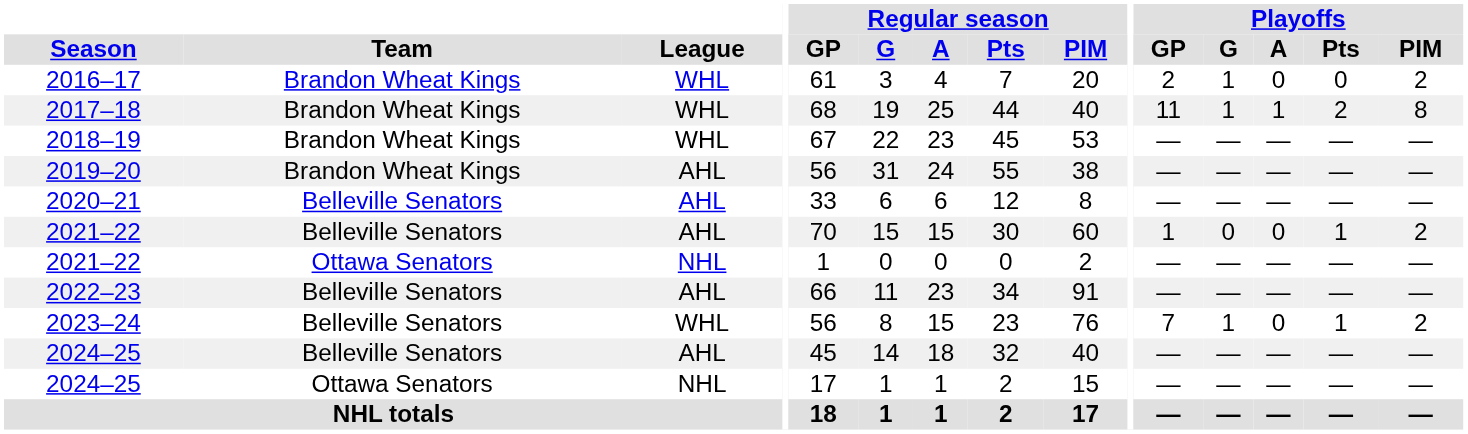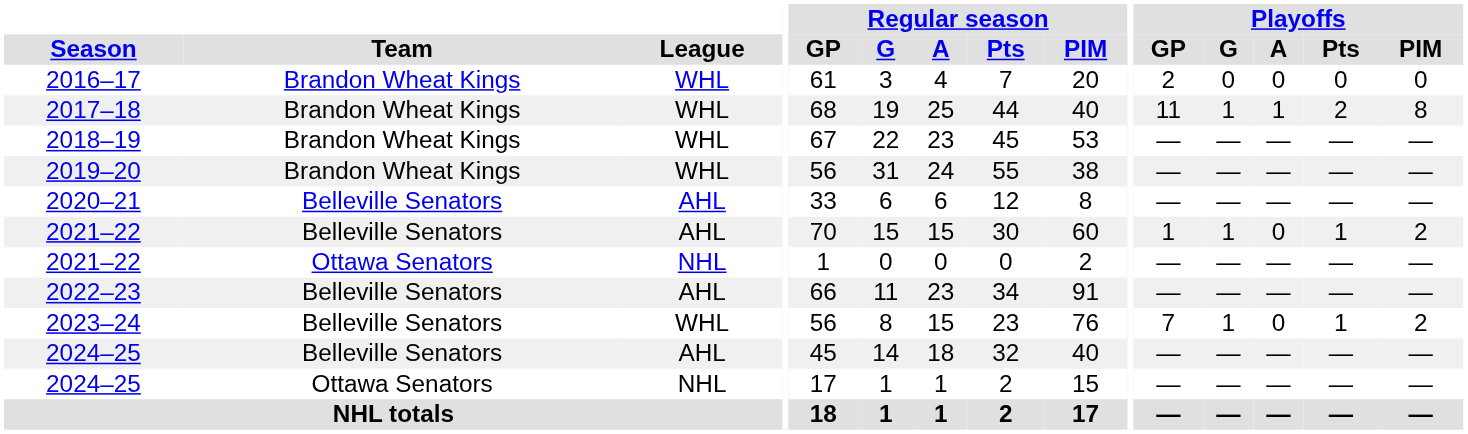2016–17 | Playoffs / G: 1 -> 0
2016–17 | Playoffs / PIM: 2 -> 0
2019–20 | League: AHL -> WHL
2021–22 / Belleville Senators | Playoffs / G: 0 -> 1
